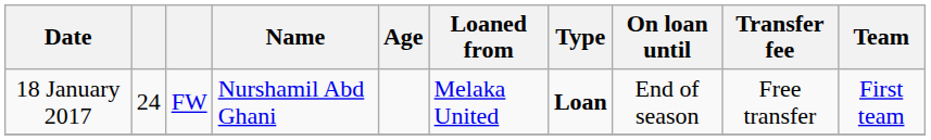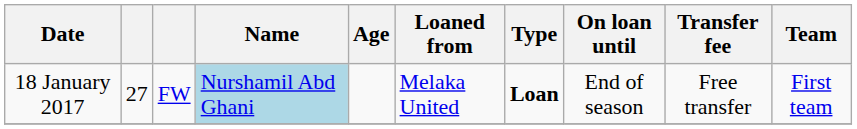18 January 2017 | column 2: 24 -> 27
18 January 2017 | Name: no background -> lightblue background
